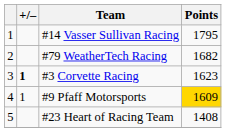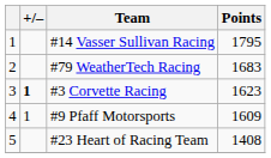#79 WeatherTech Racing | Points: 1682 -> 1683
#9 Pfaff Motorsports | Points: gold background -> no background
